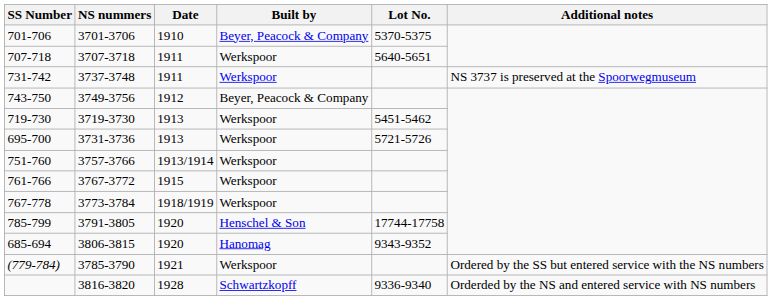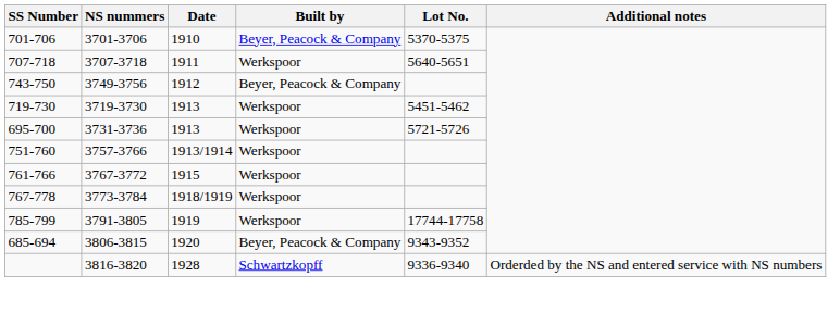- row: 731-742 | 3737-3748 | 1911 | Werkspoor | NS 3737 is preserved at the Spoorwegmuseum
785-799 | Date: 1920 -> 1919
785-799 | Built by: Henschel & Son -> Werkspoor
685-694 | Built by: Hanomag -> Beyer, Peacock & Company
- row: (779-784) | 3785-3790 | 1921 | Werkspoor | Ordered by the SS but entered service with the NS numbers
